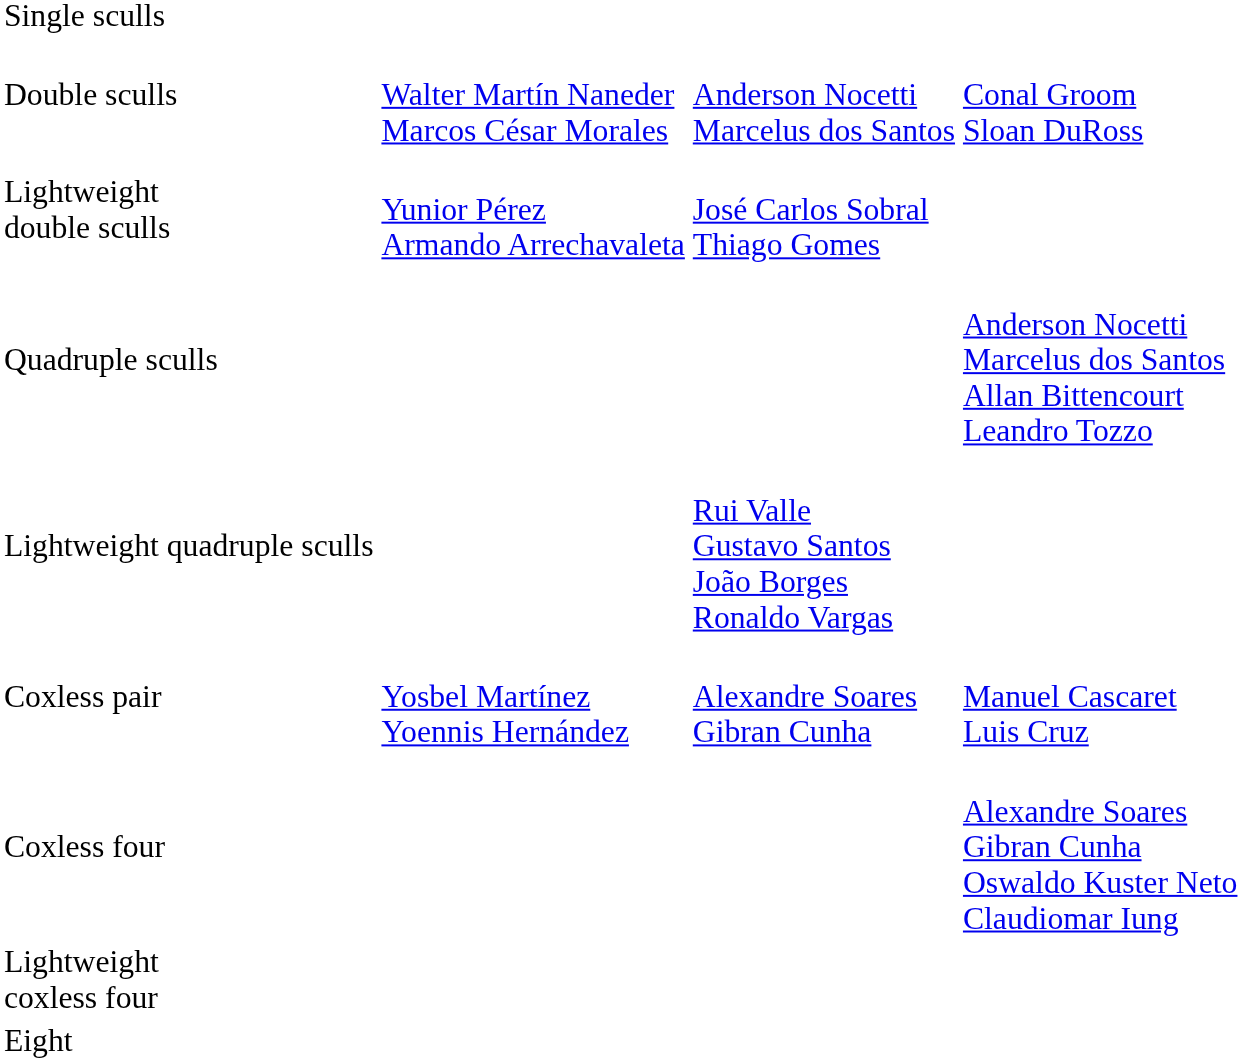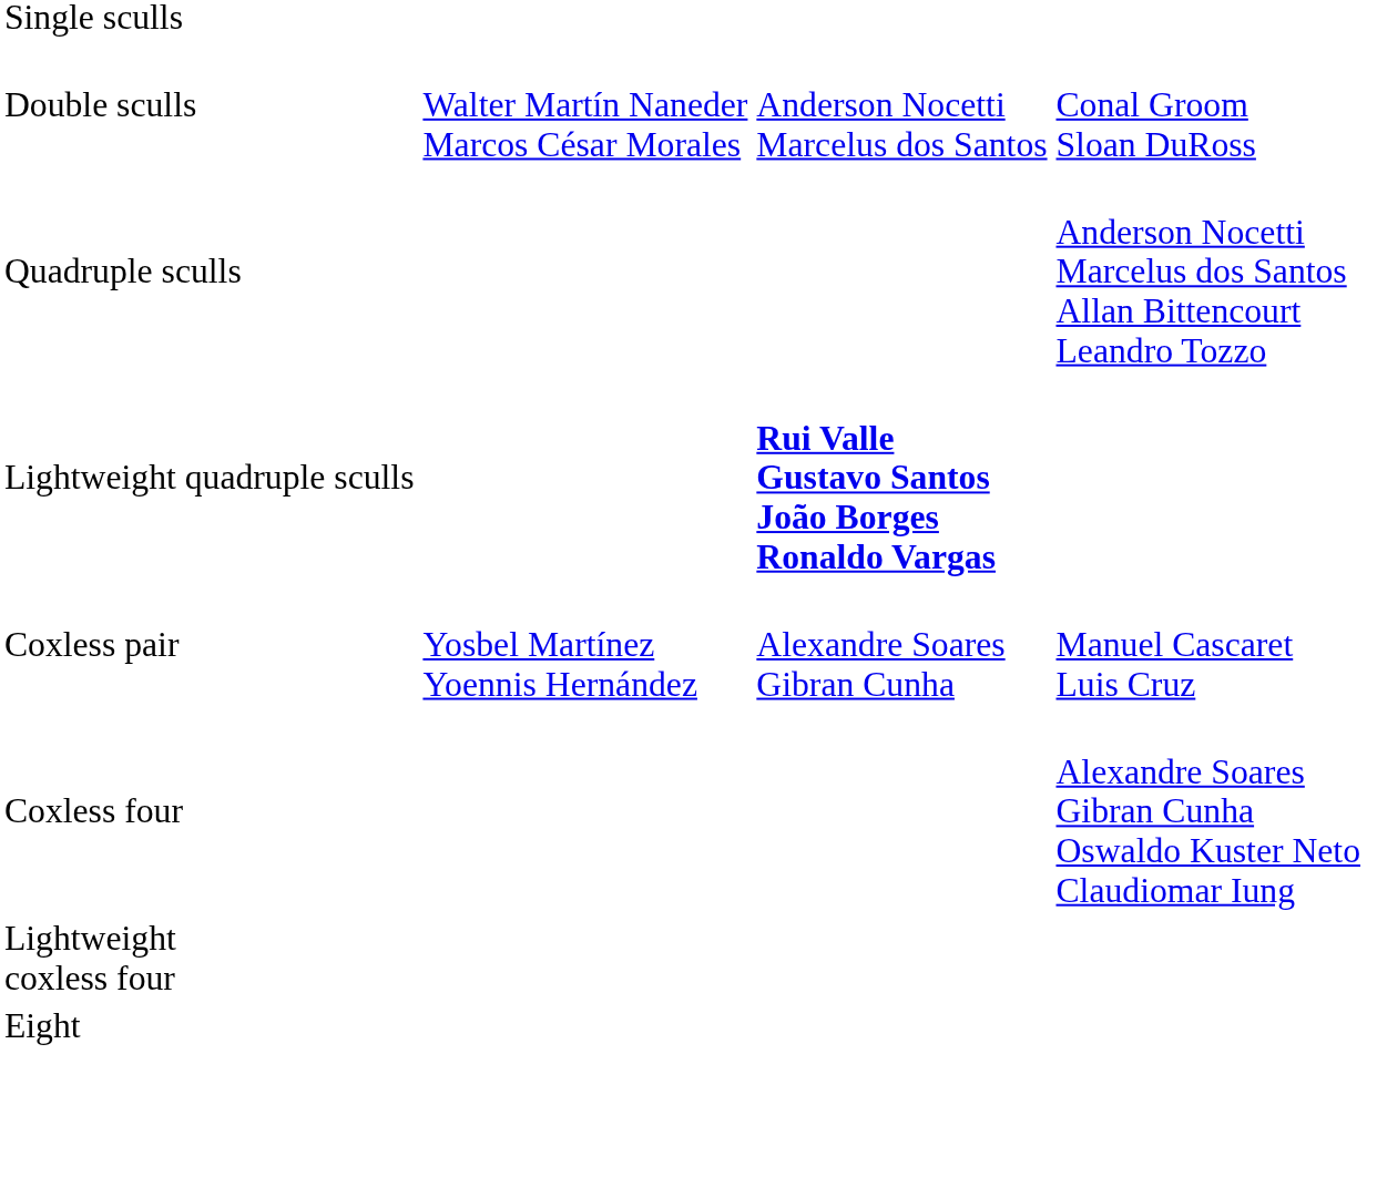- row: Lightweight double sculls | Yunior Pérez Armando Arrechavaleta | José Carlos Sobral Thiago Gomes
Lightweight quadruple sculls | column 3: normal -> bold
